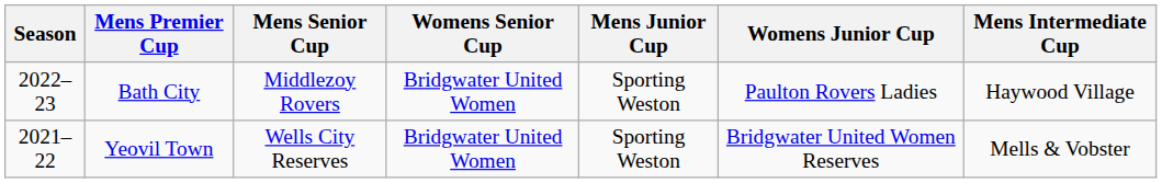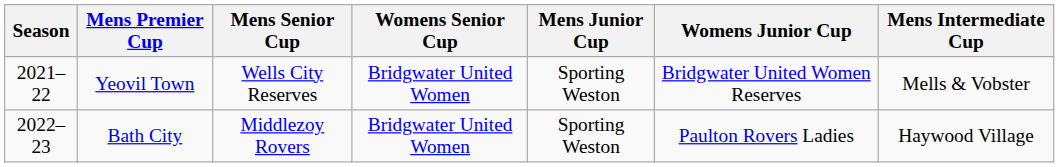rows swapped: Yeovil Town <-> Bath City
